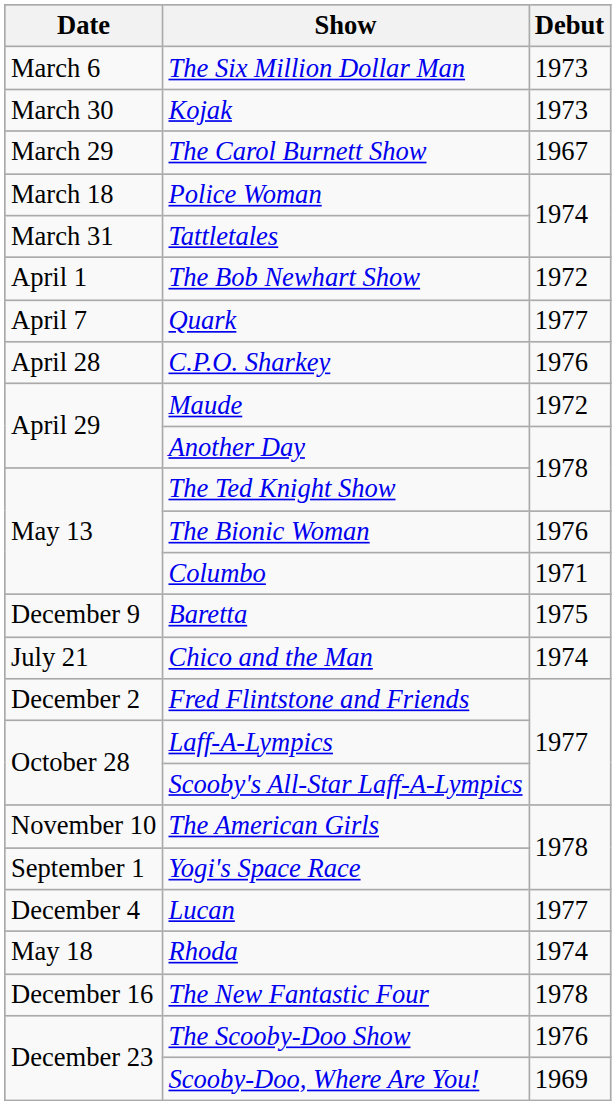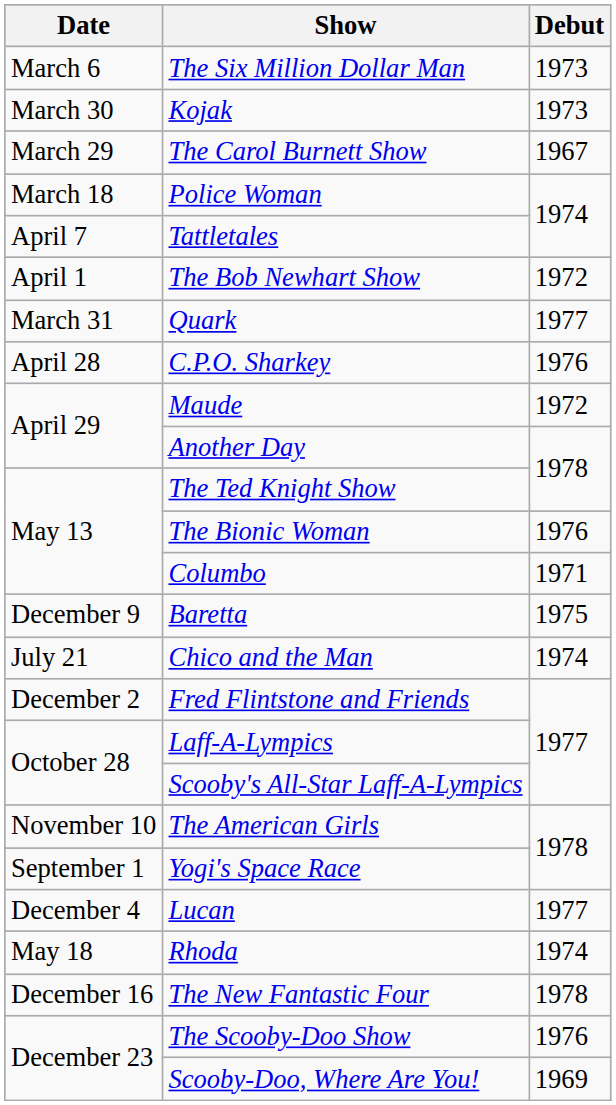Tattletales | Date: March 31 -> April 7
Quark | Date: April 7 -> March 31
